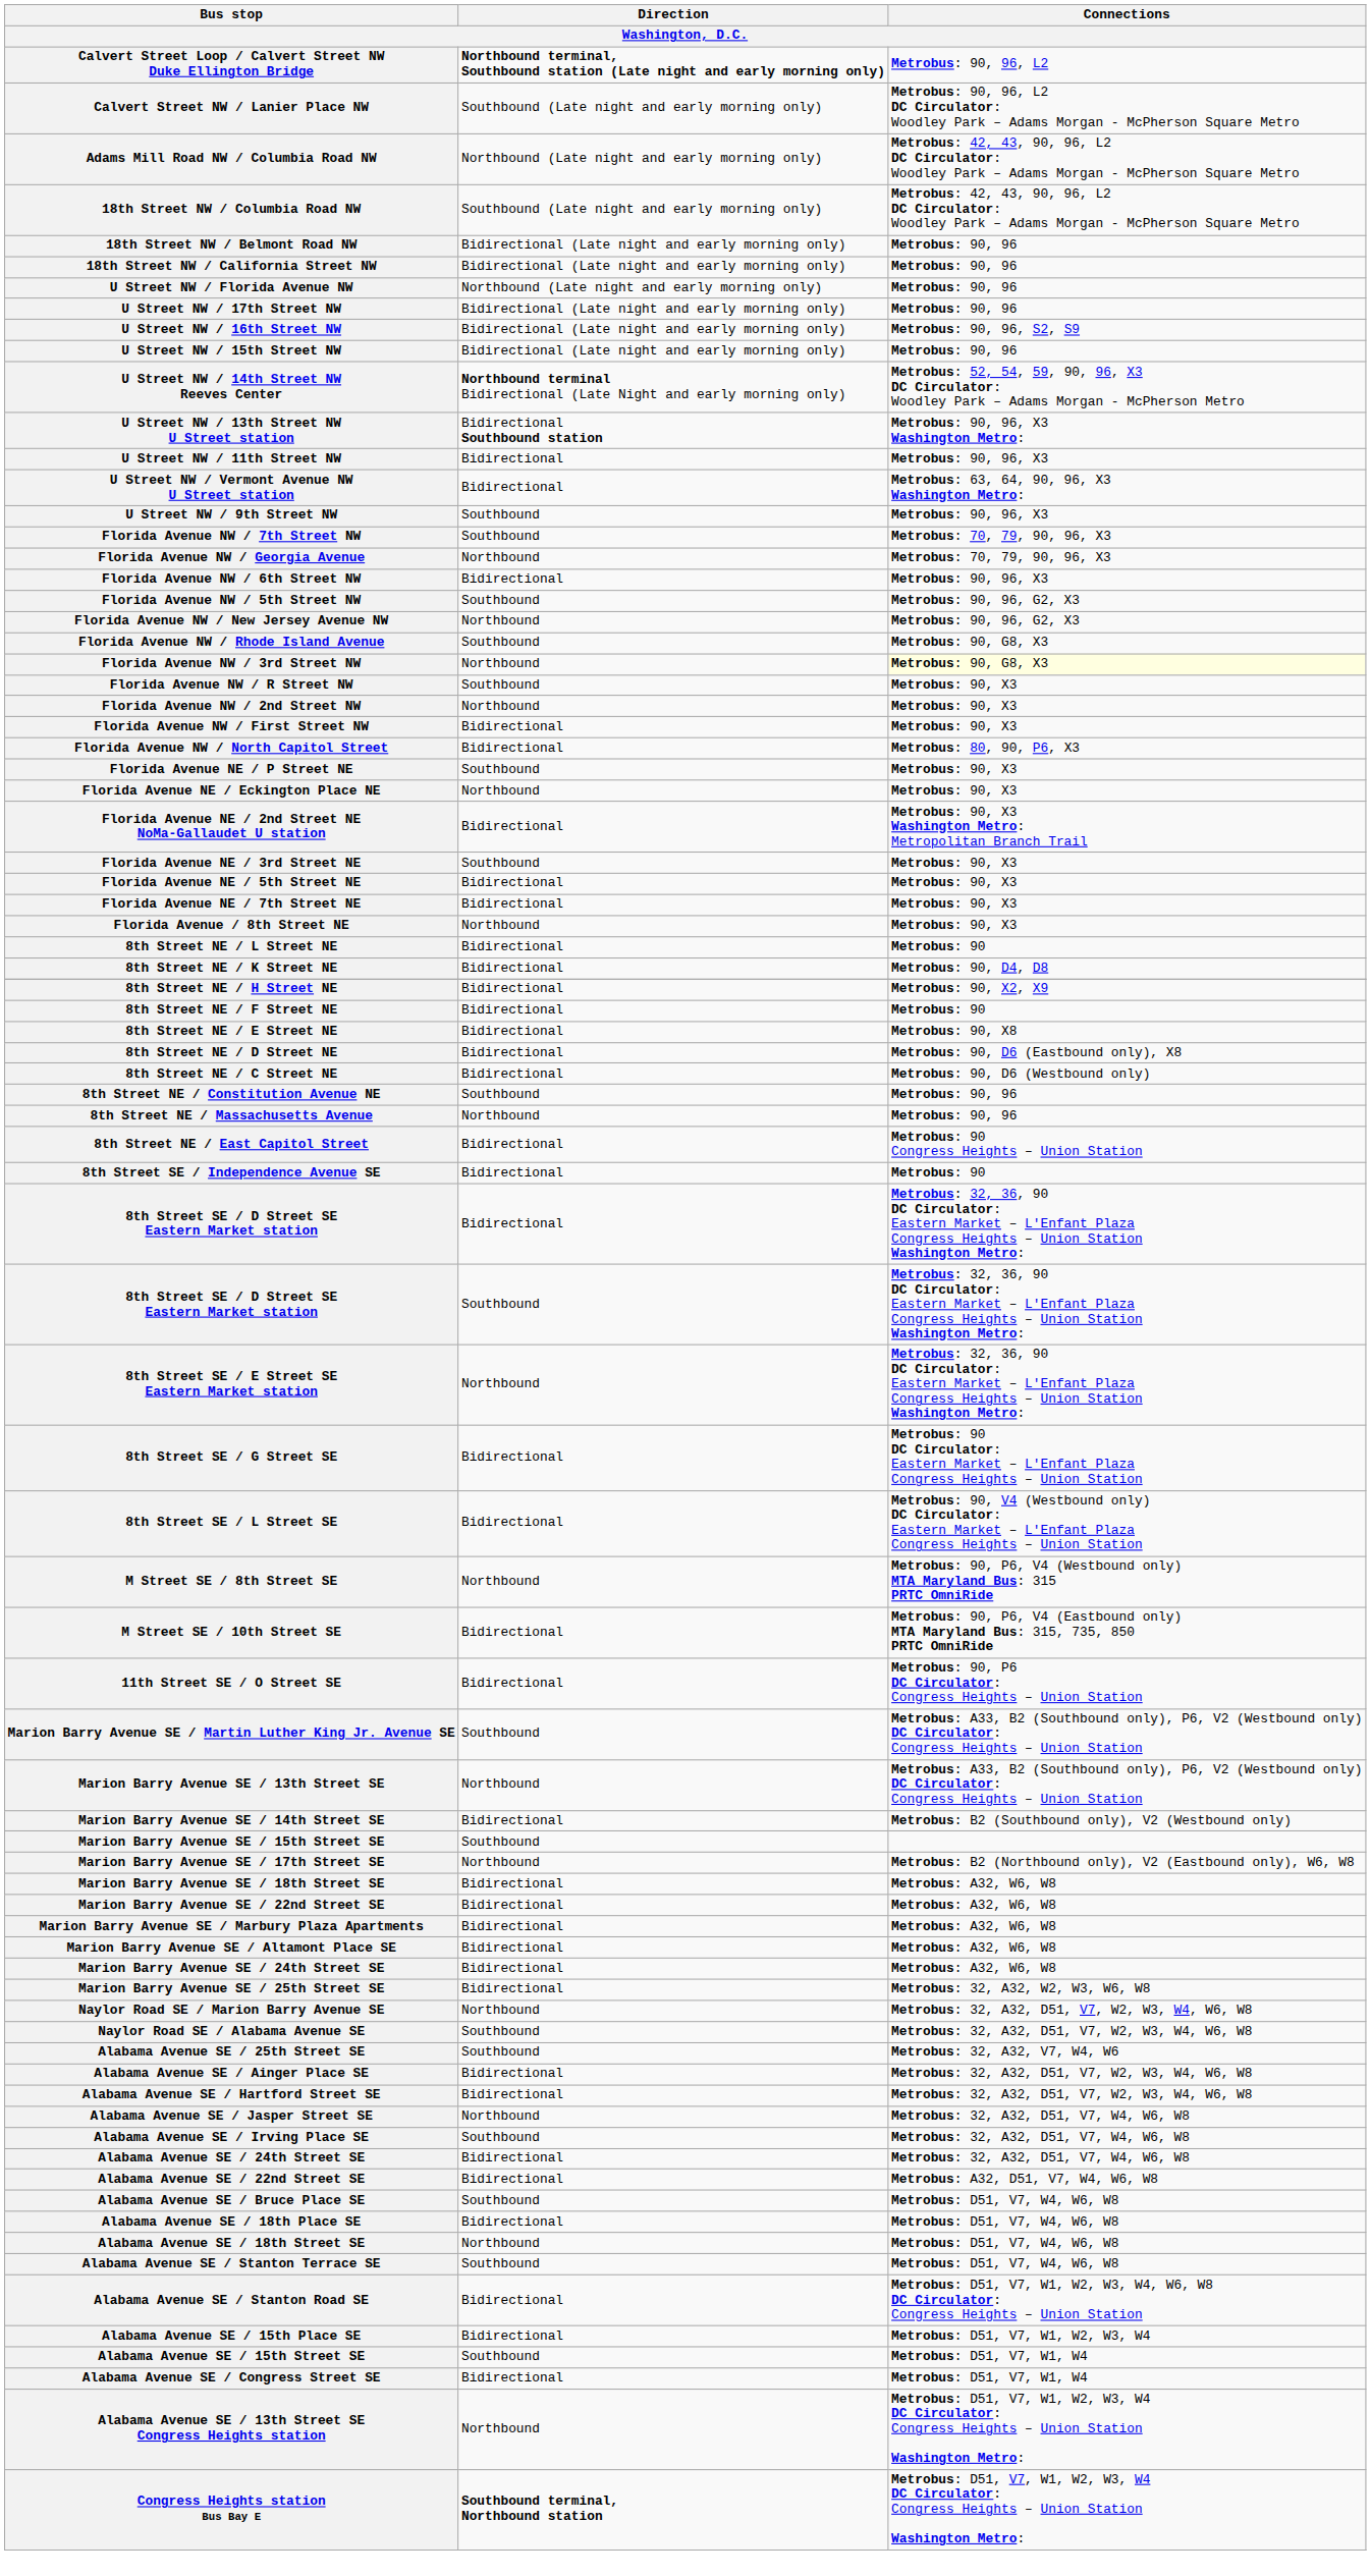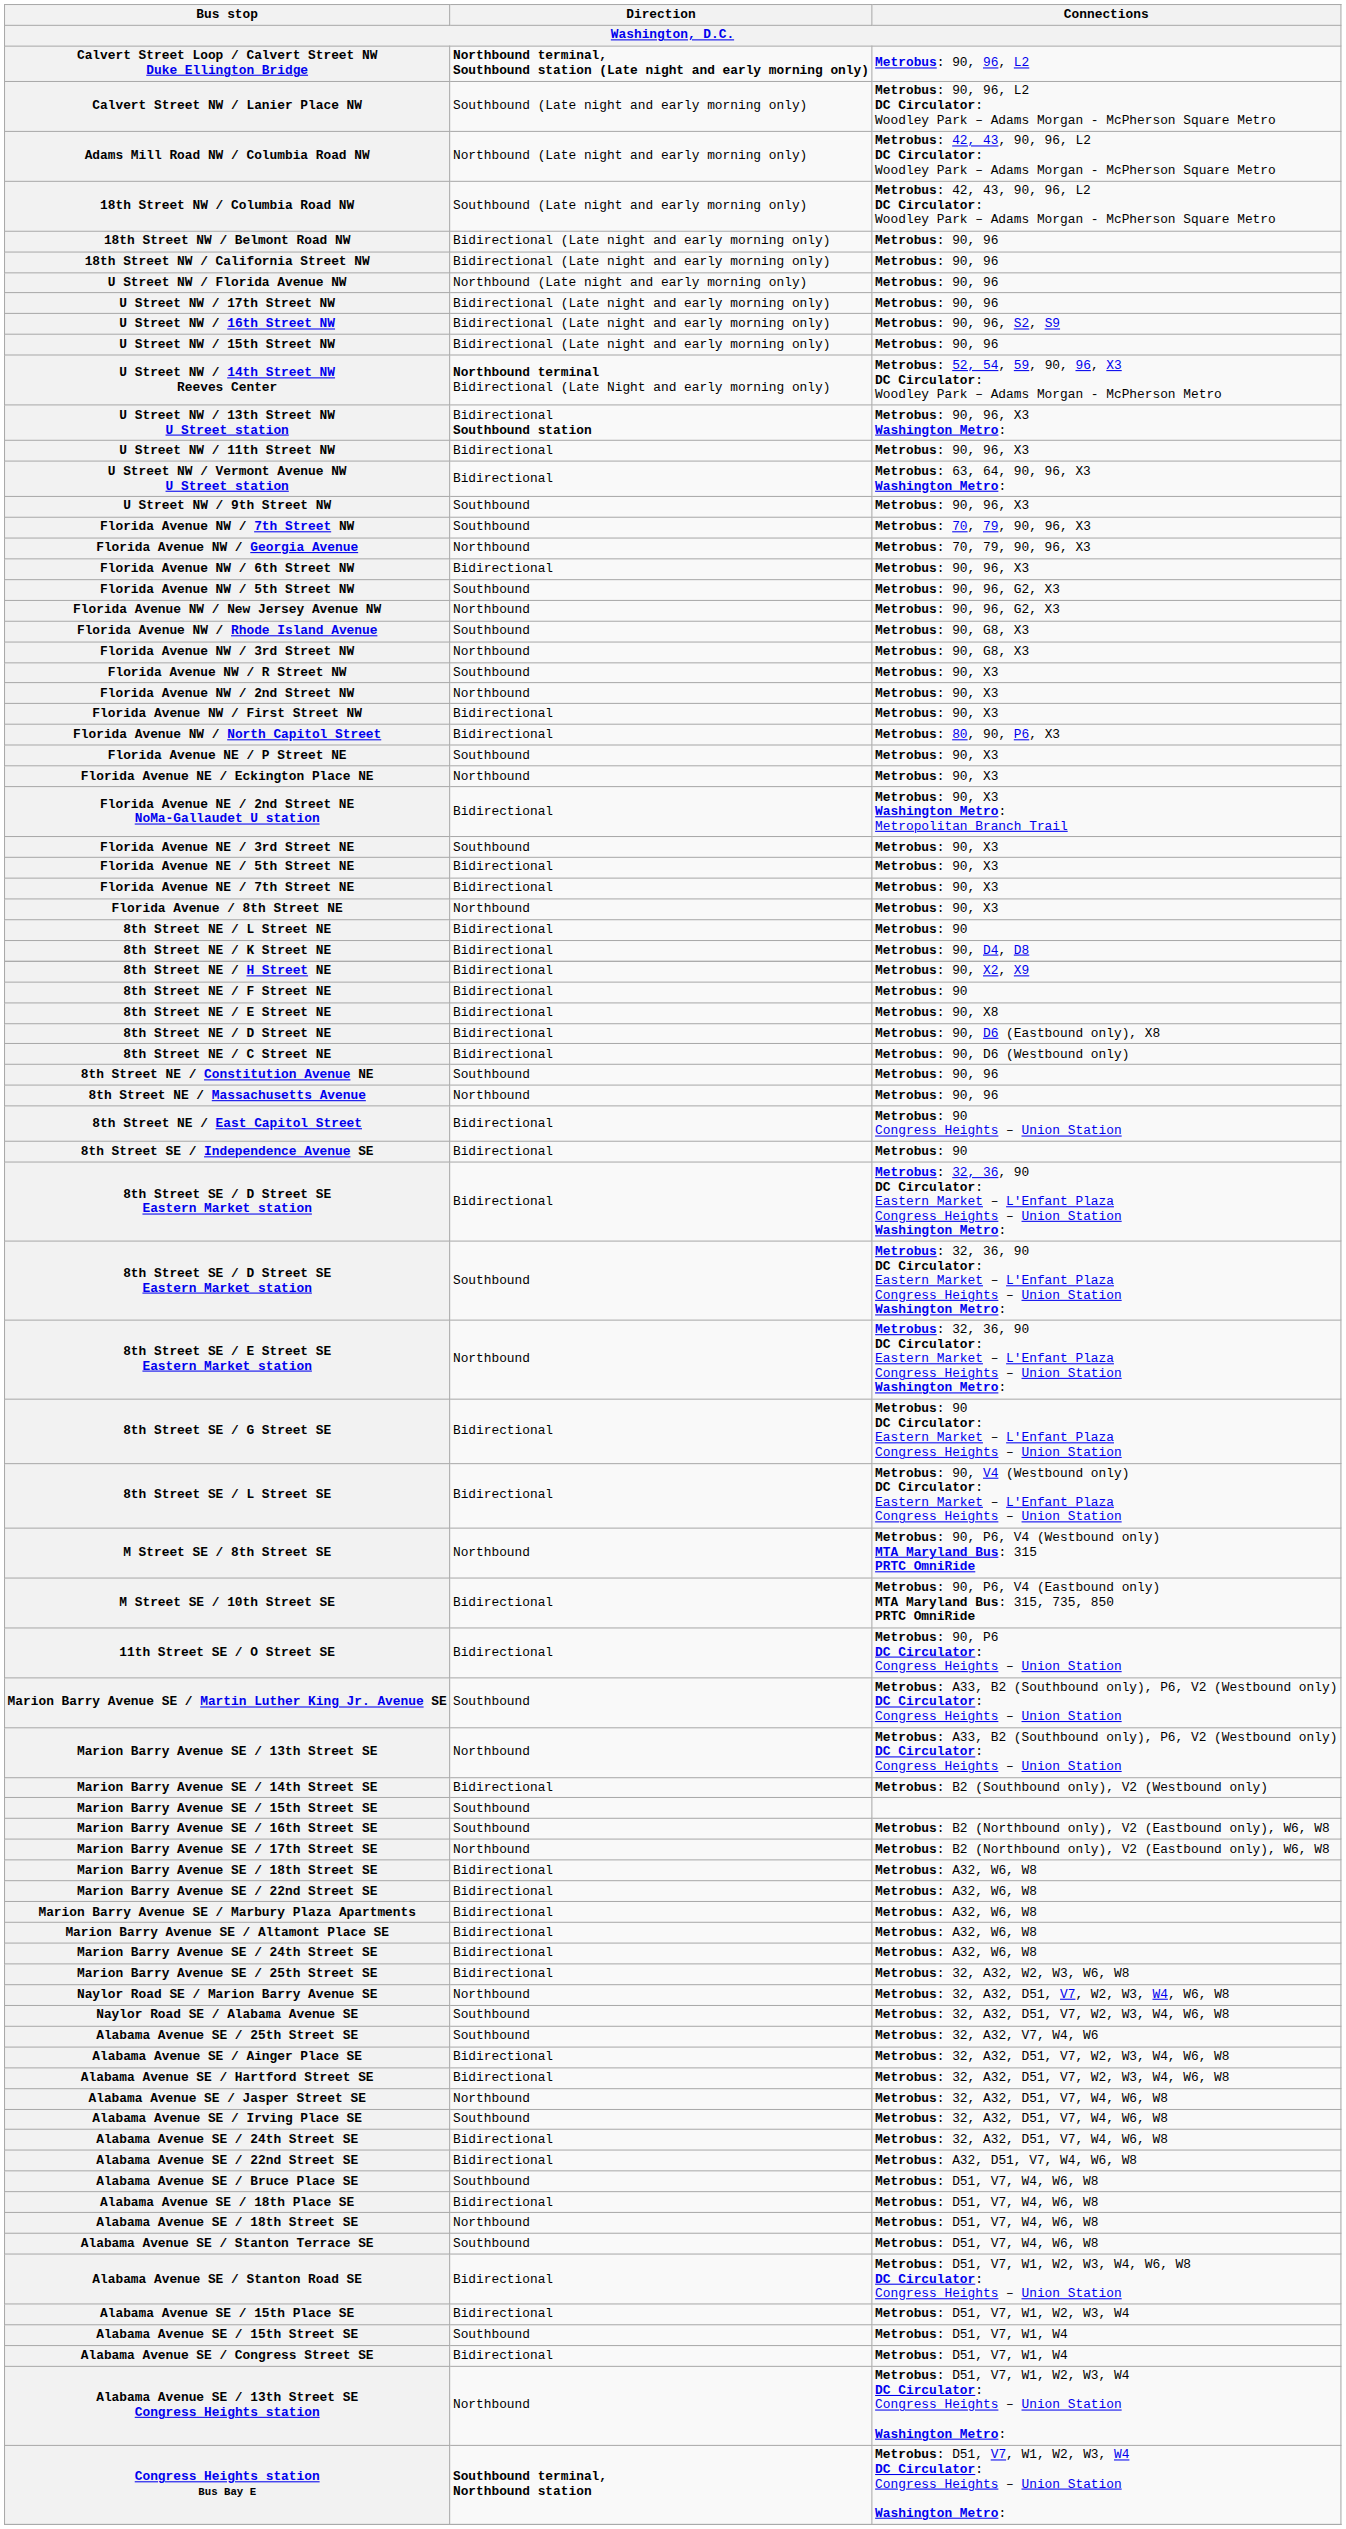Florida Avenue NW / 3rd Street NW | Connections: lightyellow background -> no background
+ row: Marion Barry Avenue SE / 16th Street SE | Southbound | Metrobus: B2 (Northbound only), V2 (Eastbound only), W6, W8
